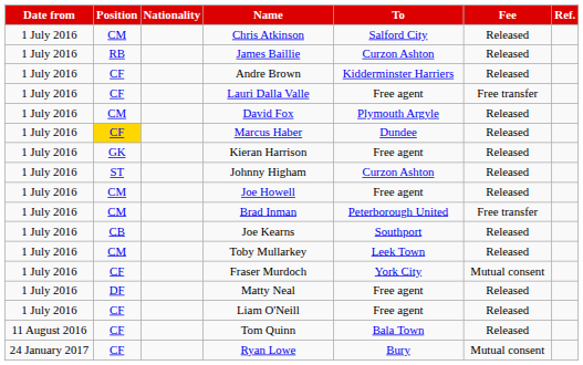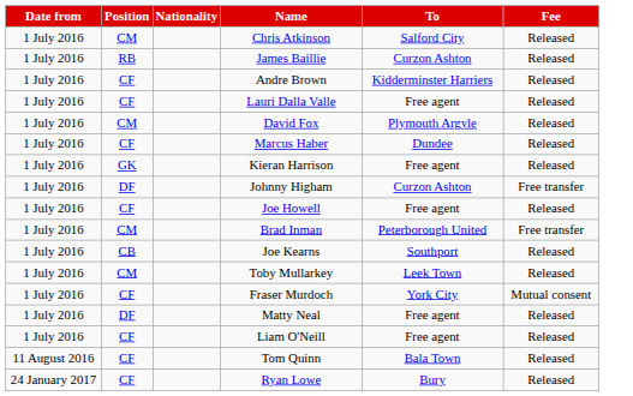- column: Ref.
Lauri Dalla Valle | Fee: Free transfer -> Released
Marcus Haber | Position: gold background -> no background
Johnny Higham | Position: ST -> DF
Johnny Higham | Fee: Released -> Free transfer
Joe Howell | Position: CM -> CF
Ryan Lowe | Fee: Mutual consent -> Released
